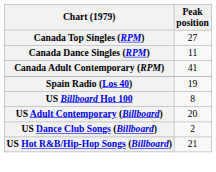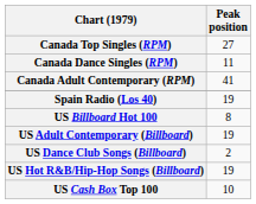US Adult Contemporary (Billboard) | Peak position: 20 -> 19
US Hot R&B/Hip-Hop Songs (Billboard) | Peak position: 21 -> 19
+ row: US Cash Box Top 100 | 10
